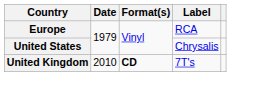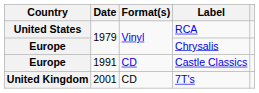RCA | Country: Europe -> United States
Chrysalis | Country: United States -> Europe
+ row: Europe | 1991 | CD | Castle Classics
7T's | Date: 2010 -> 2001
7T's | Format(s): bold -> normal
